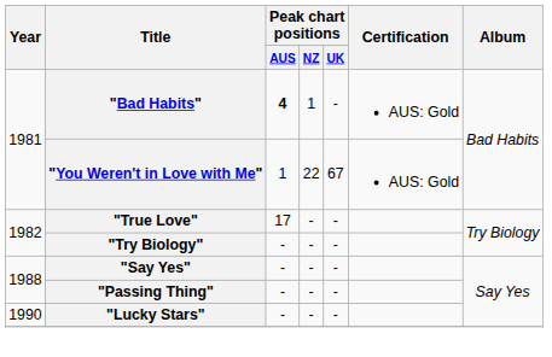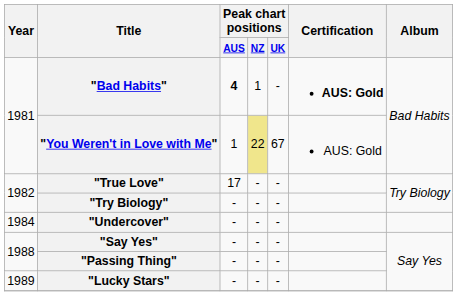"Bad Habits" | Certification: normal -> bold
"You Weren't in Love with Me" | Peak chart positions / NZ: no background -> khaki background
+ row: 1984 | "Undercover" | - | - | -
"Lucky Stars" | Year: 1990 -> 1989
